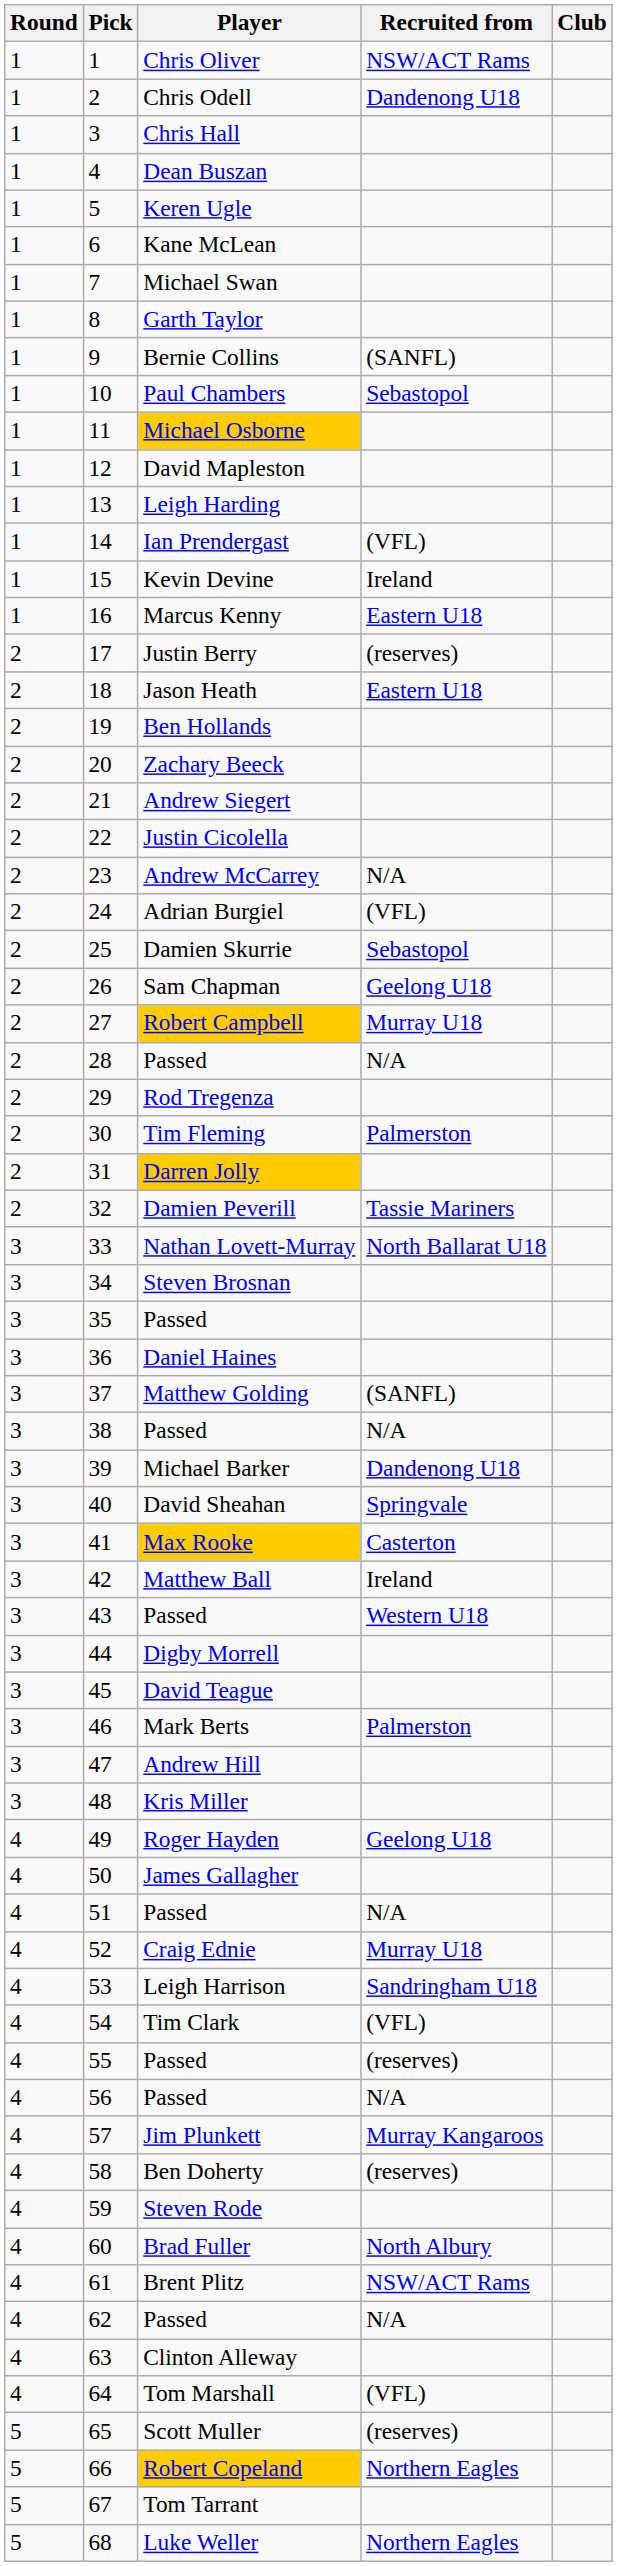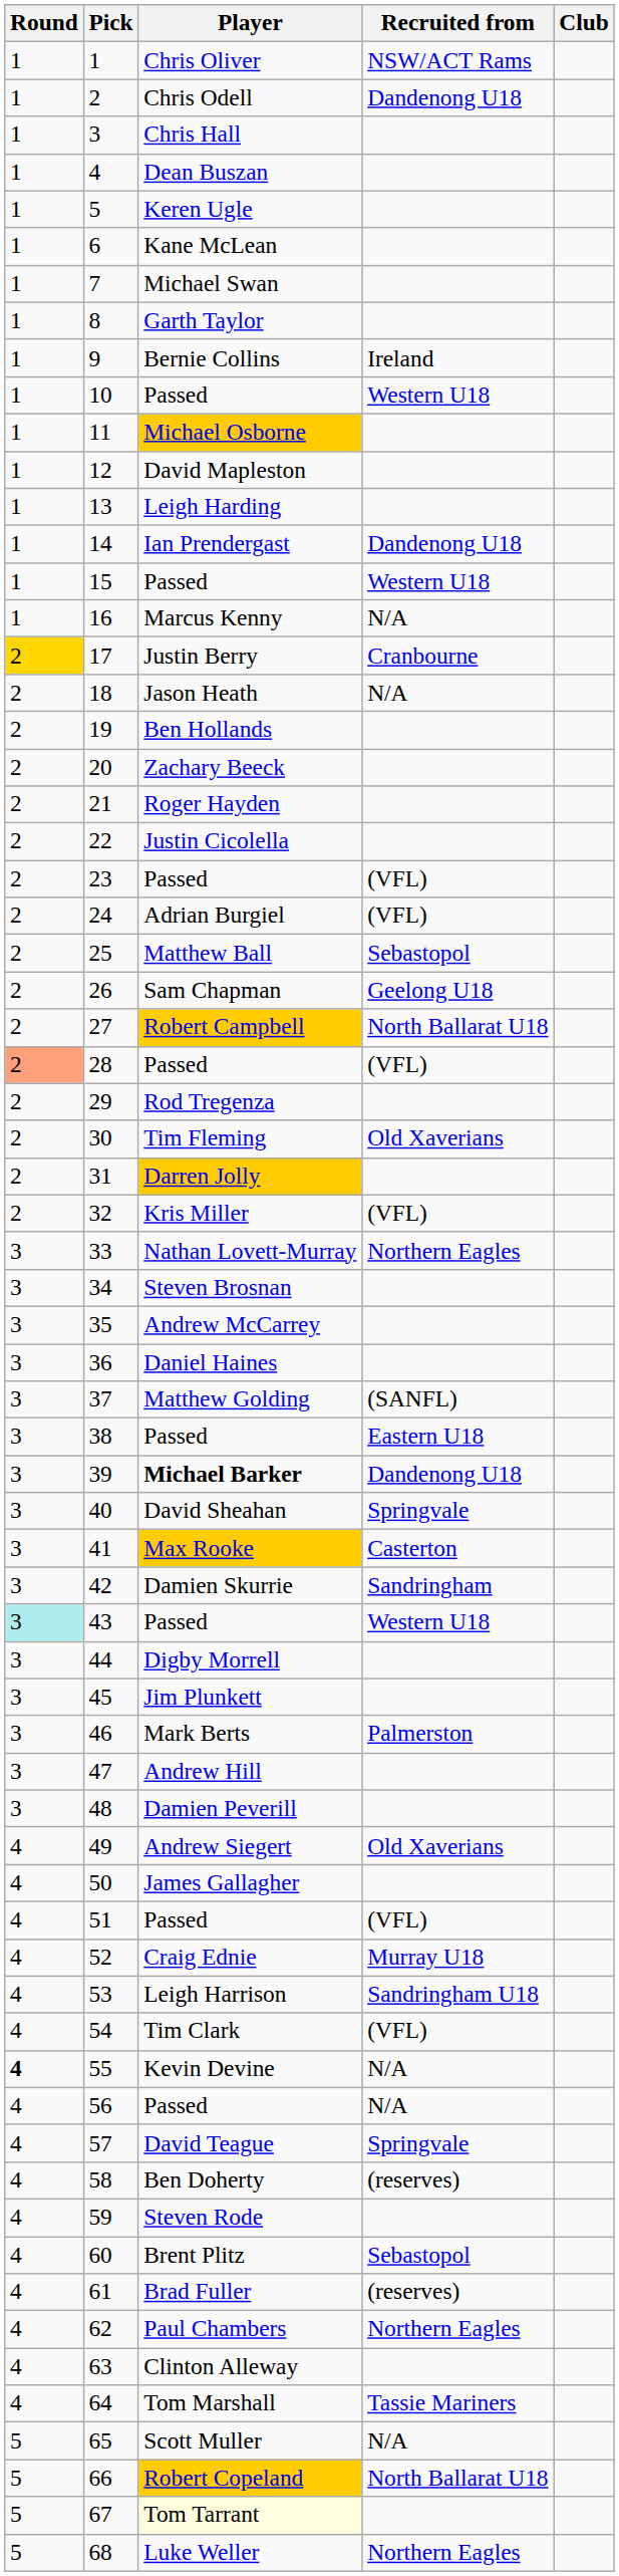9 | Recruited from: (SANFL) -> Ireland
10 | Player: Paul Chambers -> Passed
10 | Recruited from: Sebastopol -> Western U18
14 | Recruited from: (VFL) -> Dandenong U18
15 | Player: Kevin Devine -> Passed
15 | Recruited from: Ireland -> Western U18
16 | Recruited from: Eastern U18 -> N/A
17 | Round: no background -> gold background
17 | Recruited from: (reserves) -> Cranbourne
18 | Recruited from: Eastern U18 -> N/A
21 | Player: Andrew Siegert -> Roger Hayden
23 | Player: Andrew McCarrey -> Passed
23 | Recruited from: N/A -> (VFL)
25 | Player: Damien Skurrie -> Matthew Ball
27 | Recruited from: Murray U18 -> North Ballarat U18
28 | Round: no background -> lightsalmon background
28 | Recruited from: N/A -> (VFL)
30 | Recruited from: Palmerston -> Old Xaverians
32 | Player: Damien Peverill -> Kris Miller
32 | Recruited from: Tassie Mariners -> (VFL)
33 | Recruited from: North Ballarat U18 -> Northern Eagles
35 | Player: Passed -> Andrew McCarrey
38 | Recruited from: N/A -> Eastern U18
39 | Player: normal -> bold
42 | Player: Matthew Ball -> Damien Skurrie
42 | Recruited from: Ireland -> Sandringham
43 | Round: no background -> paleturquoise background
45 | Player: David Teague -> Jim Plunkett
48 | Player: Kris Miller -> Damien Peverill
49 | Player: Roger Hayden -> Andrew Siegert
49 | Recruited from: Geelong U18 -> Old Xaverians
51 | Recruited from: N/A -> (VFL)
55 | Round: normal -> bold
55 | Player: Passed -> Kevin Devine
55 | Recruited from: (reserves) -> N/A
57 | Player: Jim Plunkett -> David Teague
57 | Recruited from: Murray Kangaroos -> Springvale
60 | Player: Brad Fuller -> Brent Plitz
60 | Recruited from: North Albury -> Sebastopol
61 | Player: Brent Plitz -> Brad Fuller
61 | Recruited from: NSW/ACT Rams -> (reserves)
62 | Player: Passed -> Paul Chambers
62 | Recruited from: N/A -> Northern Eagles
64 | Recruited from: (VFL) -> Tassie Mariners
65 | Recruited from: (reserves) -> N/A
66 | Recruited from: Northern Eagles -> North Ballarat U18
67 | Player: no background -> lightyellow background
